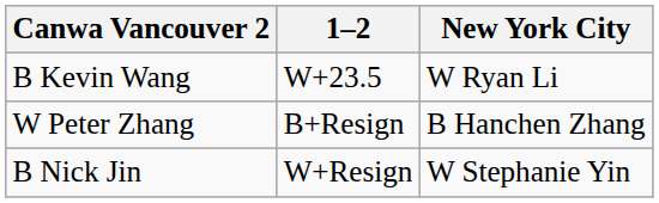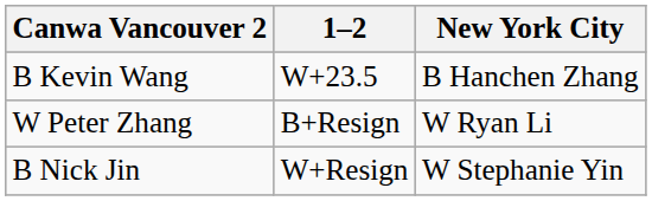B Kevin Wang | New York City: W Ryan Li -> B Hanchen Zhang
W Peter Zhang | New York City: B Hanchen Zhang -> W Ryan Li
